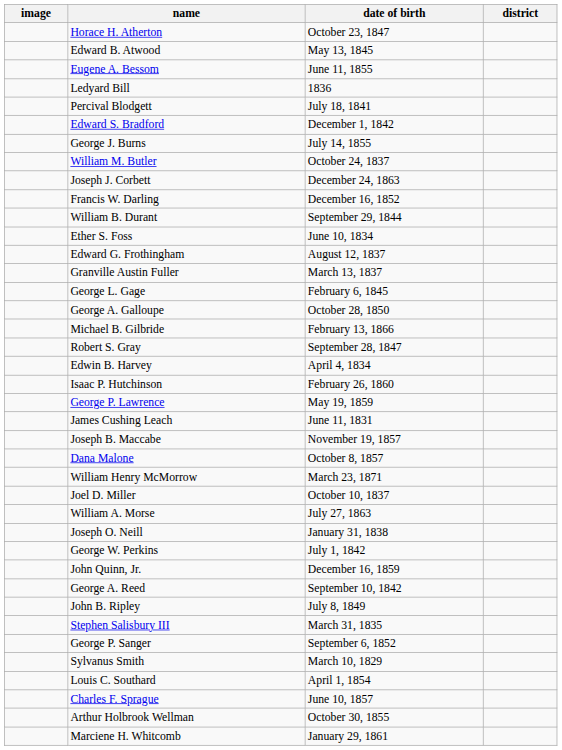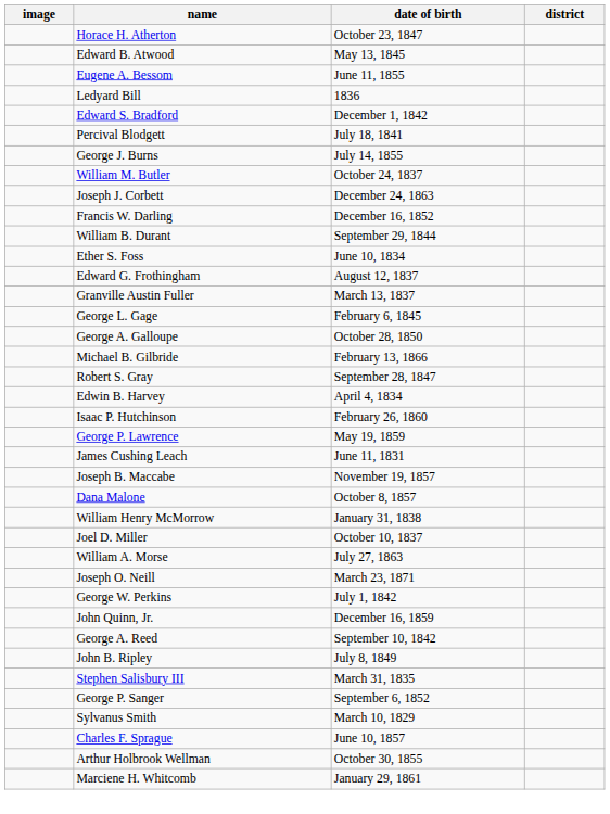rows swapped: Percival Blodgett <-> Edward S. Bradford
William Henry McMorrow | date of birth: March 23, 1871 -> January 31, 1838
Joseph O. Neill | date of birth: January 31, 1838 -> March 23, 1871
- row: Louis C. Southard | April 1, 1854
